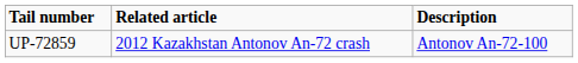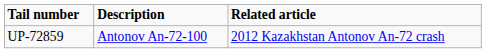columns swapped: Description <-> Related article
